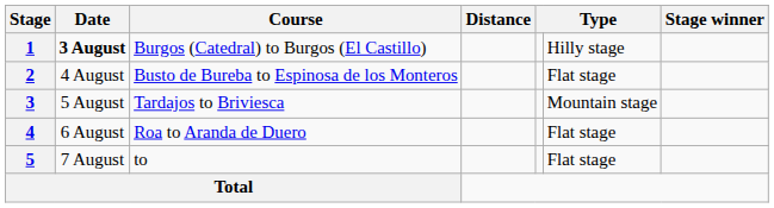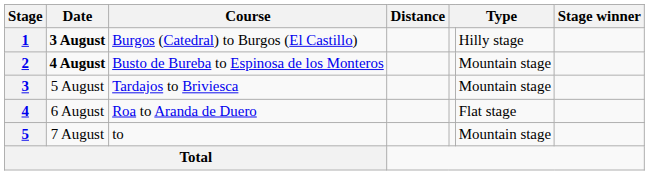2 | Date: normal -> bold
2 | column 6: Flat stage -> Mountain stage
5 | column 6: Flat stage -> Mountain stage
